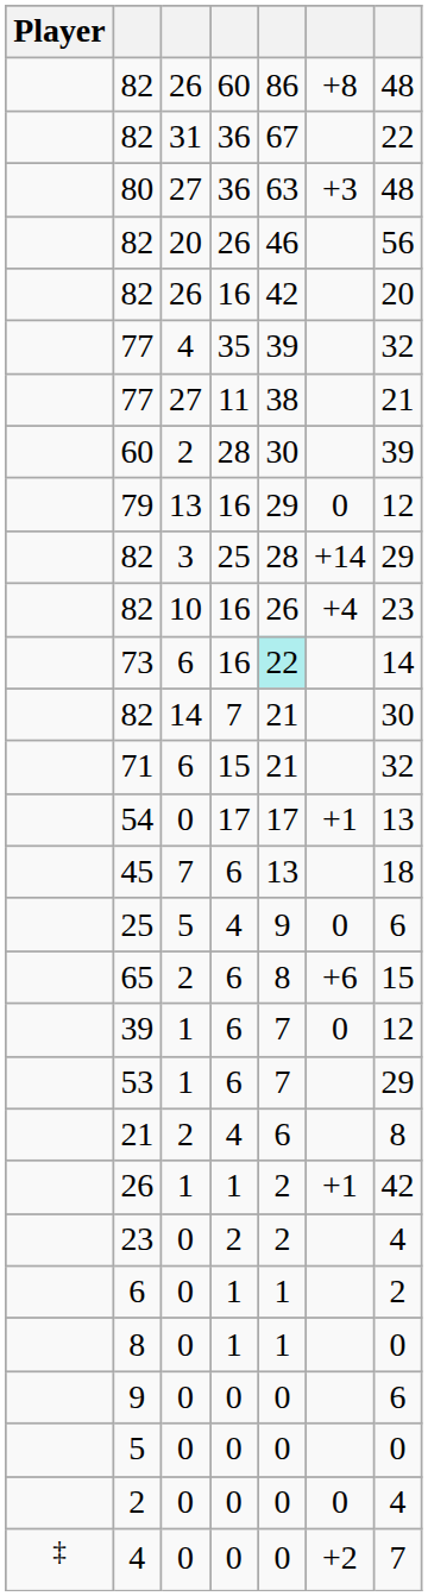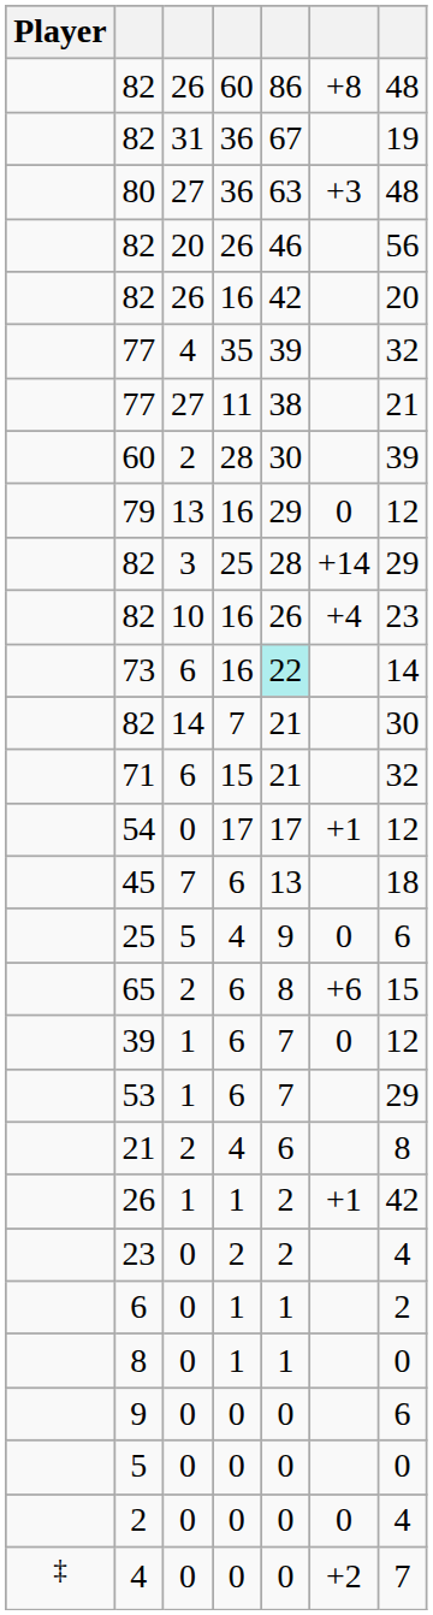82 / 36 | column 7: 22 -> 19
54 | column 7: 13 -> 12
